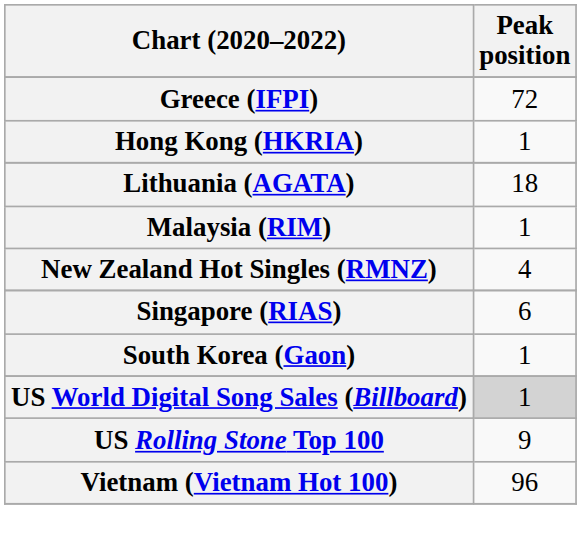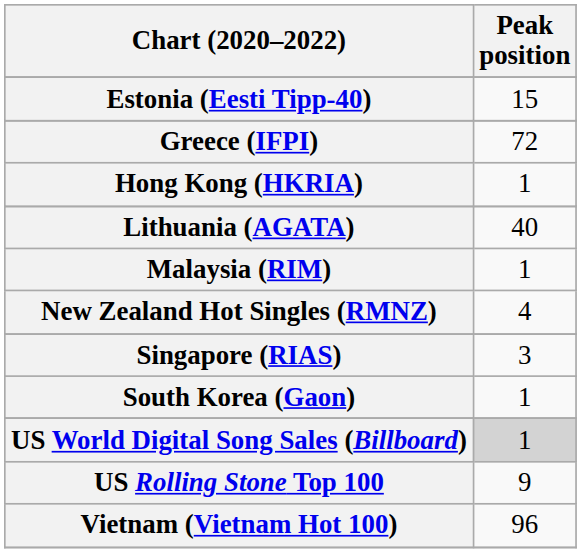+ row: Estonia (Eesti Tipp-40) | 15
Lithuania (AGATA) | Peak position: 18 -> 40
Singapore (RIAS) | Peak position: 6 -> 3
